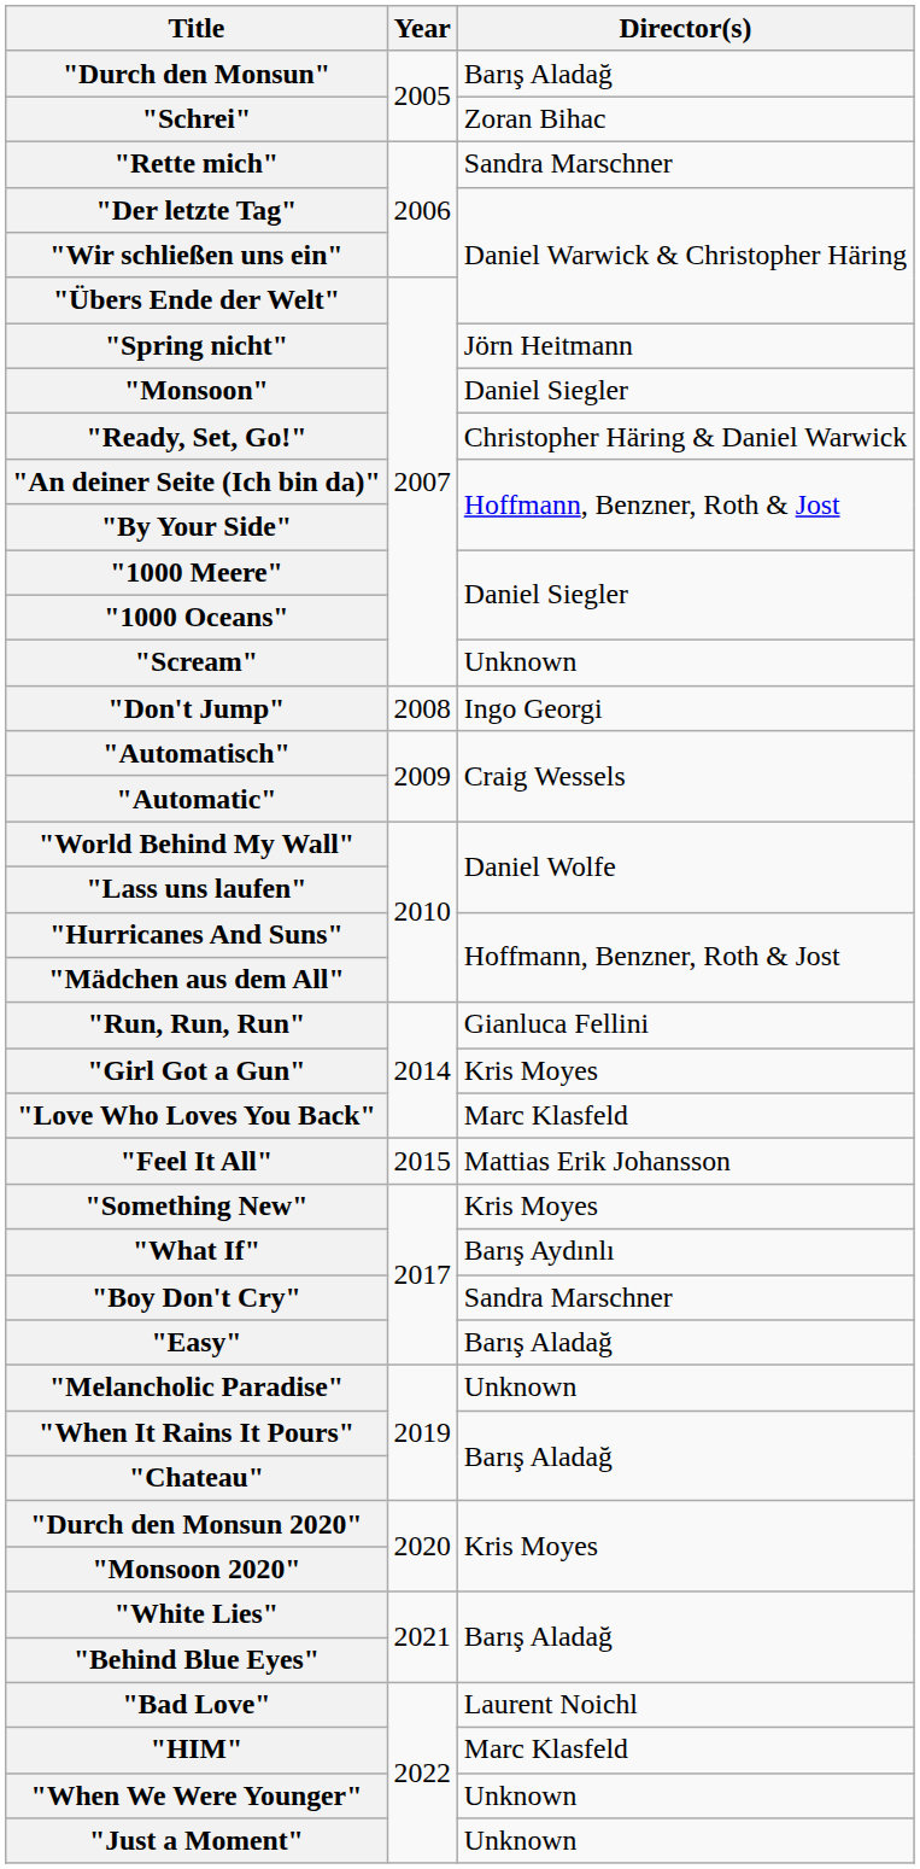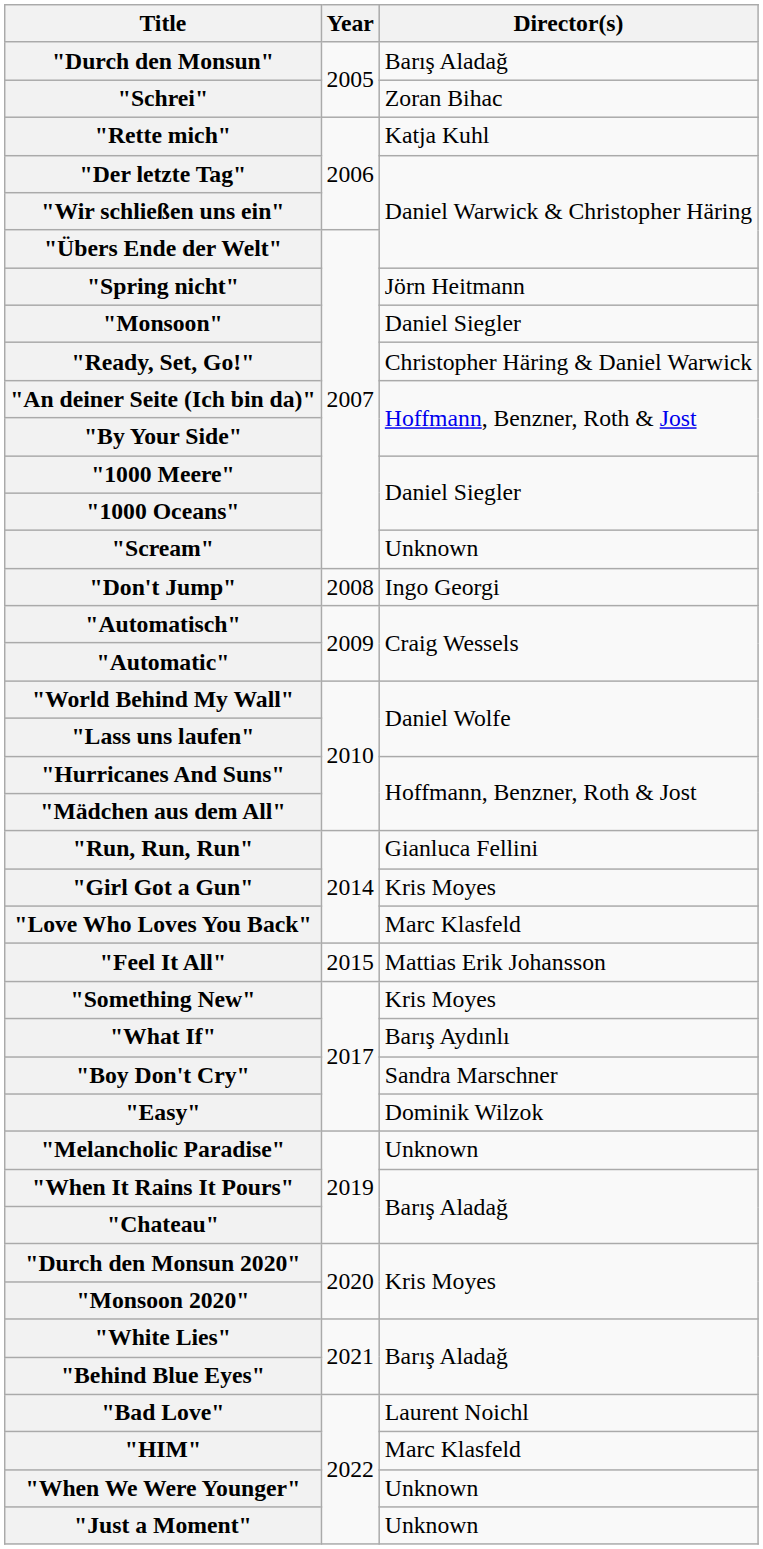"Rette mich" | Director(s): Sandra Marschner -> Katja Kuhl
"Easy" | Director(s): Barış Aladağ -> Dominik Wilzok
